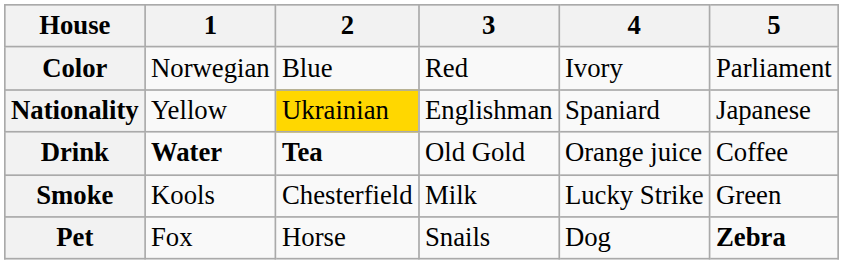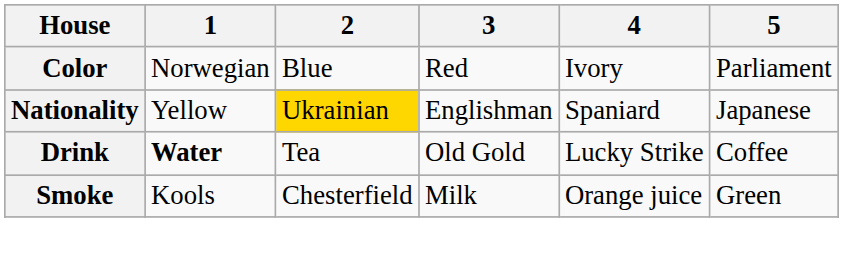Drink | 2: bold -> normal
Drink | 4: Orange juice -> Lucky Strike
Smoke | 4: Lucky Strike -> Orange juice
- row: Pet | Fox | Horse | Snails | Dog | Zebra
